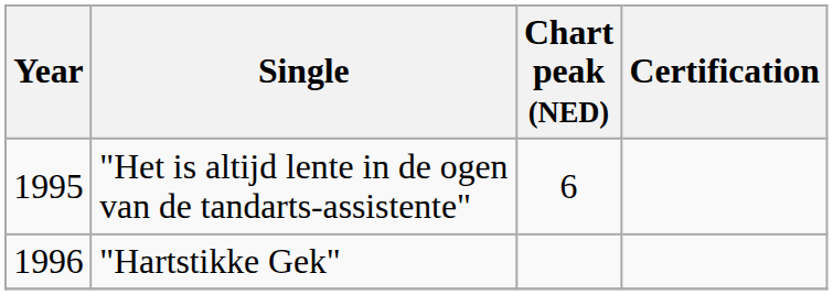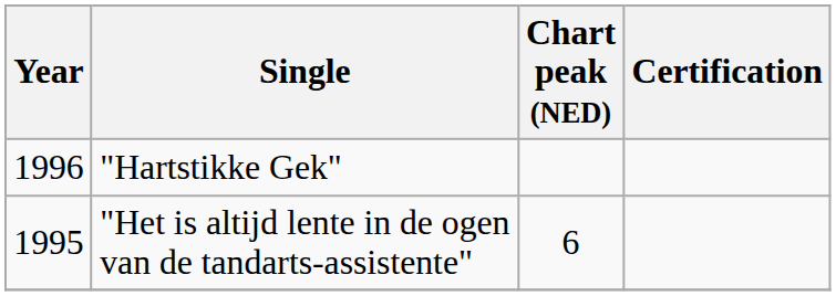rows swapped: "Het is altijd lente in de ogen van de tandarts-assistente" <-> "Hartstikke Gek"
